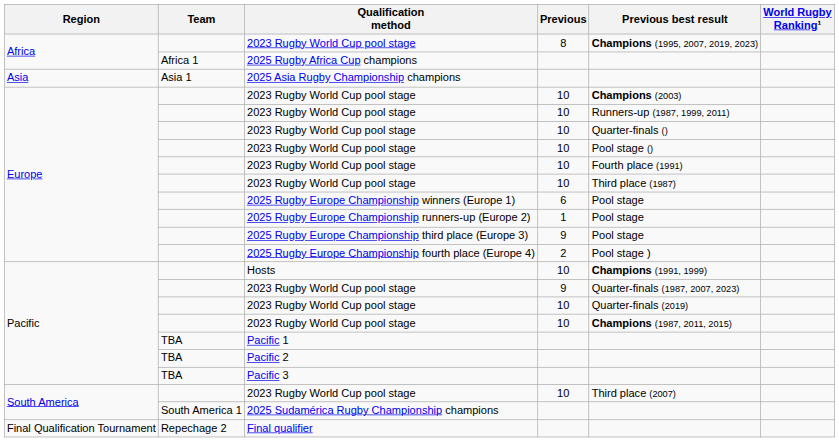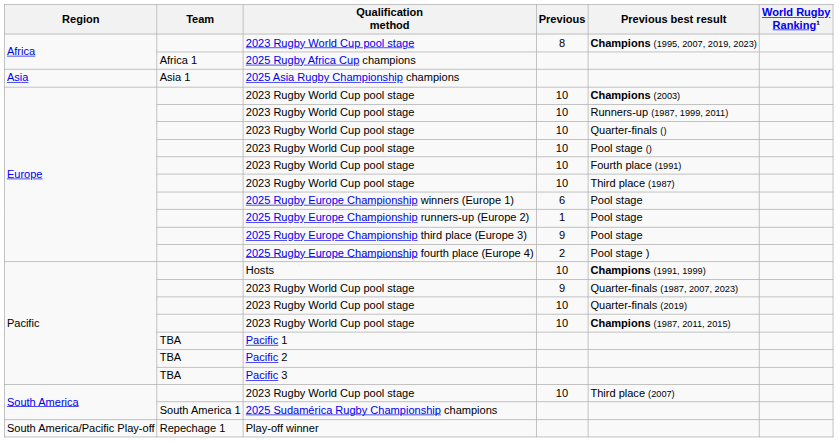+ row: South America/Pacific Play-off | Repechage 1 | Play-off winner
- row: Final Qualification Tournament | Repechage 2 | Final qualifier
